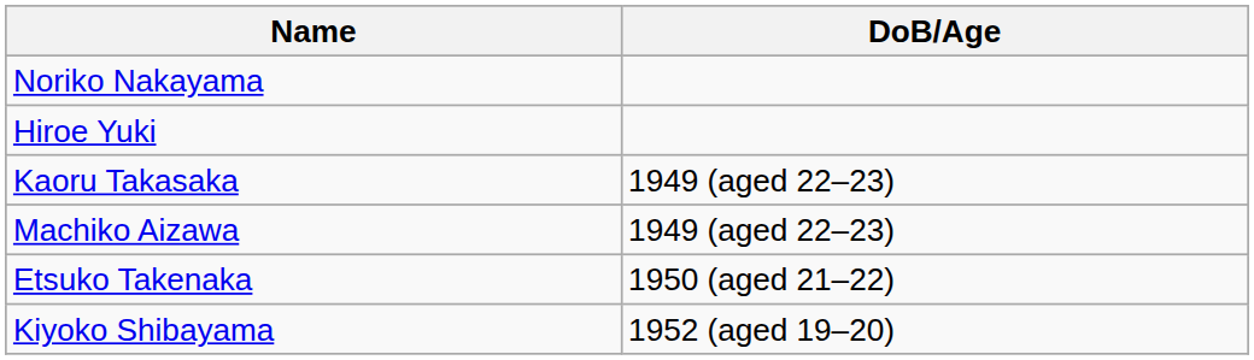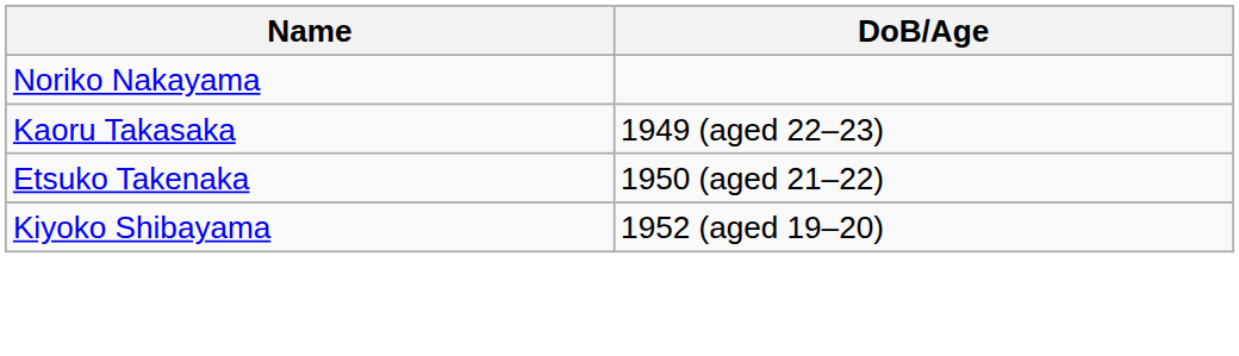- row: Hiroe Yuki
- row: Machiko Aizawa | 1949 (aged 22–23)
